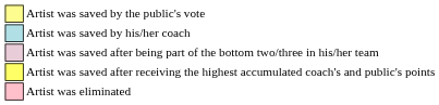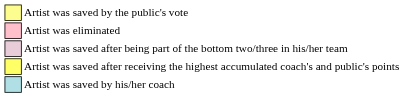rows swapped: Artist was saved by his/her coach <-> Artist was eliminated
